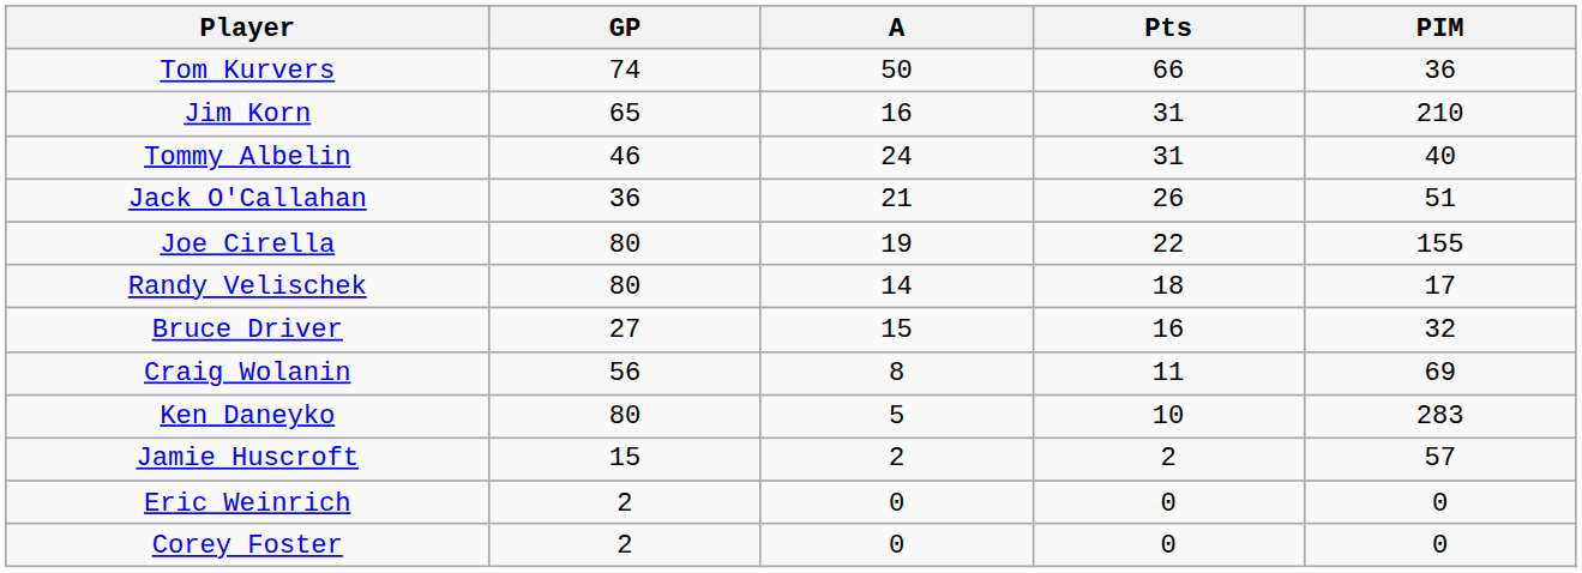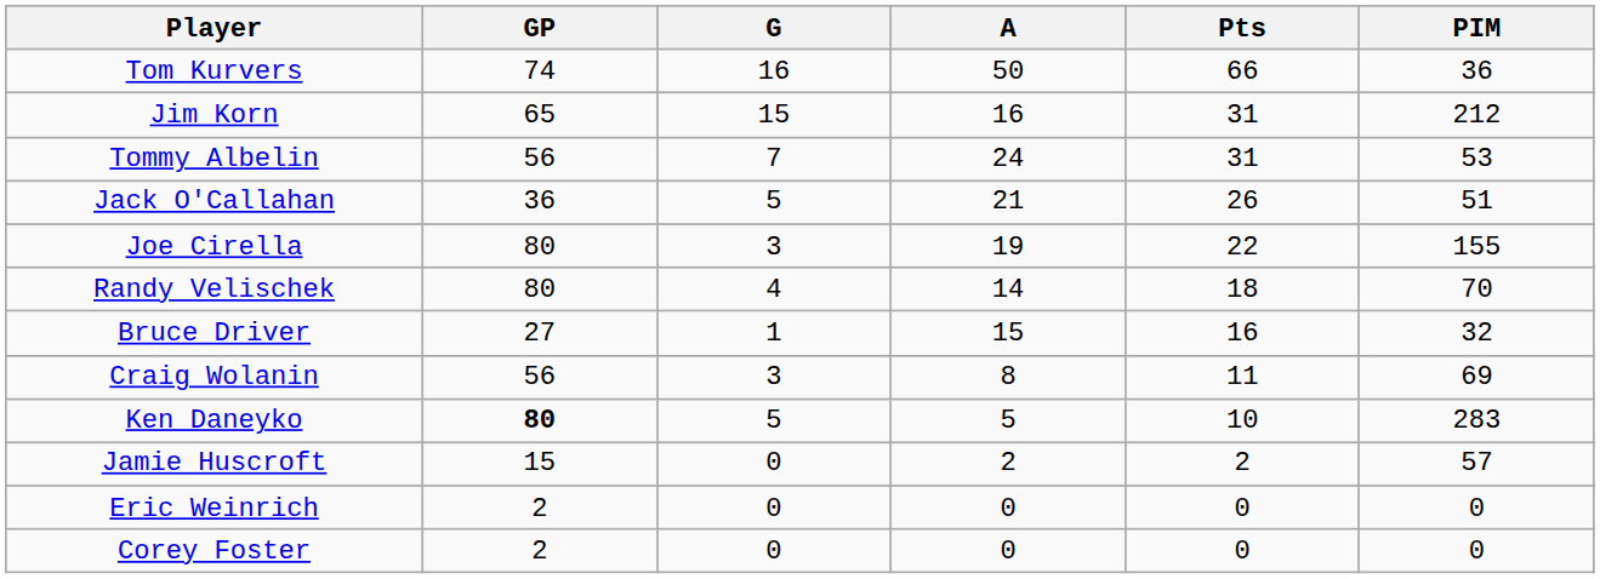+ column: G | 16 | 15 | 7 | 5 | 3 | 4 | 1 | 3 | 5 | 0 | 0 | 0
Jim Korn | PIM: 210 -> 212
Tommy Albelin | GP: 46 -> 56
Tommy Albelin | PIM: 40 -> 53
Randy Velischek | PIM: 17 -> 70
Ken Daneyko | GP: normal -> bold
